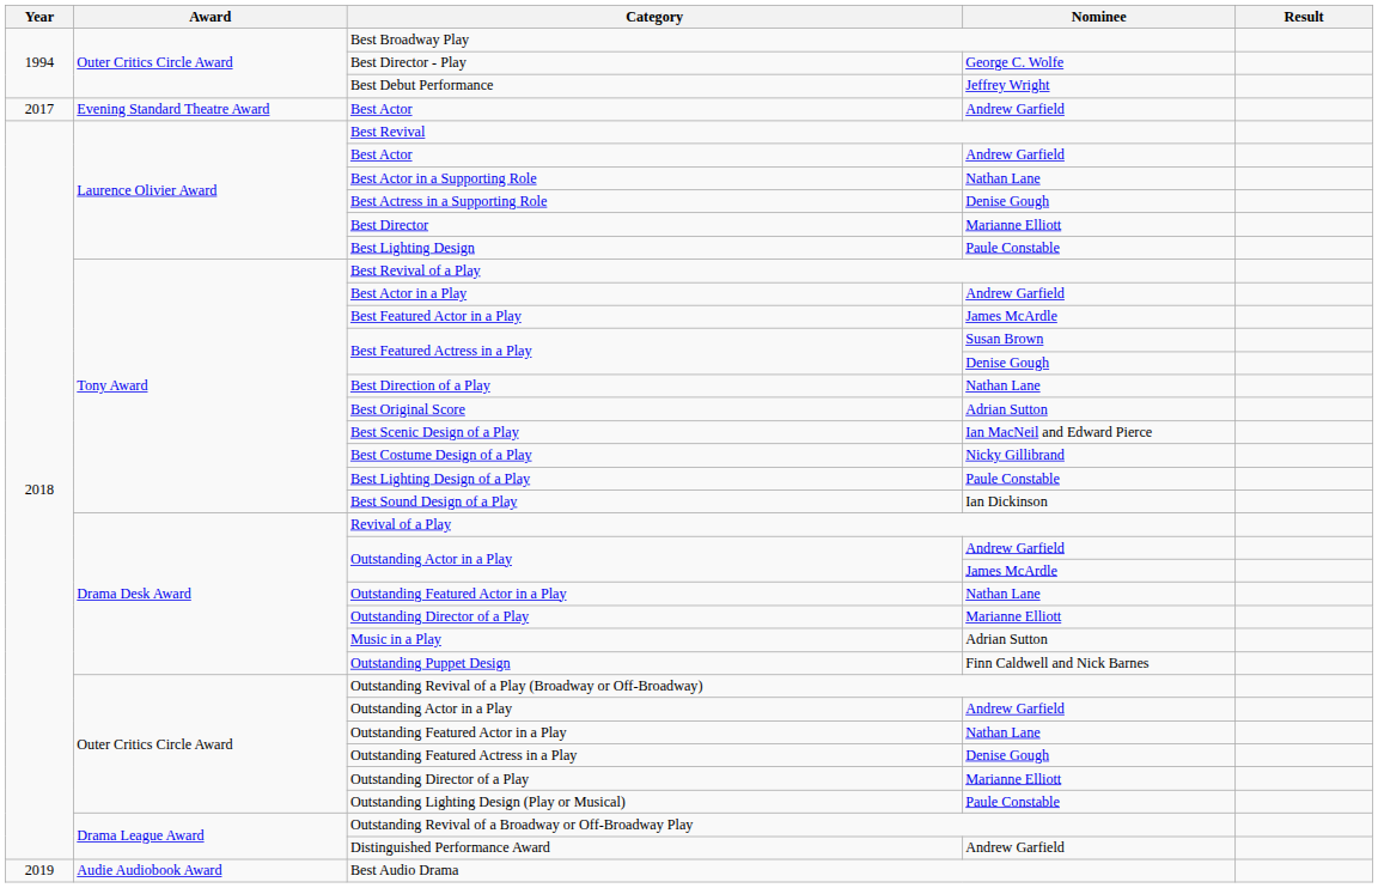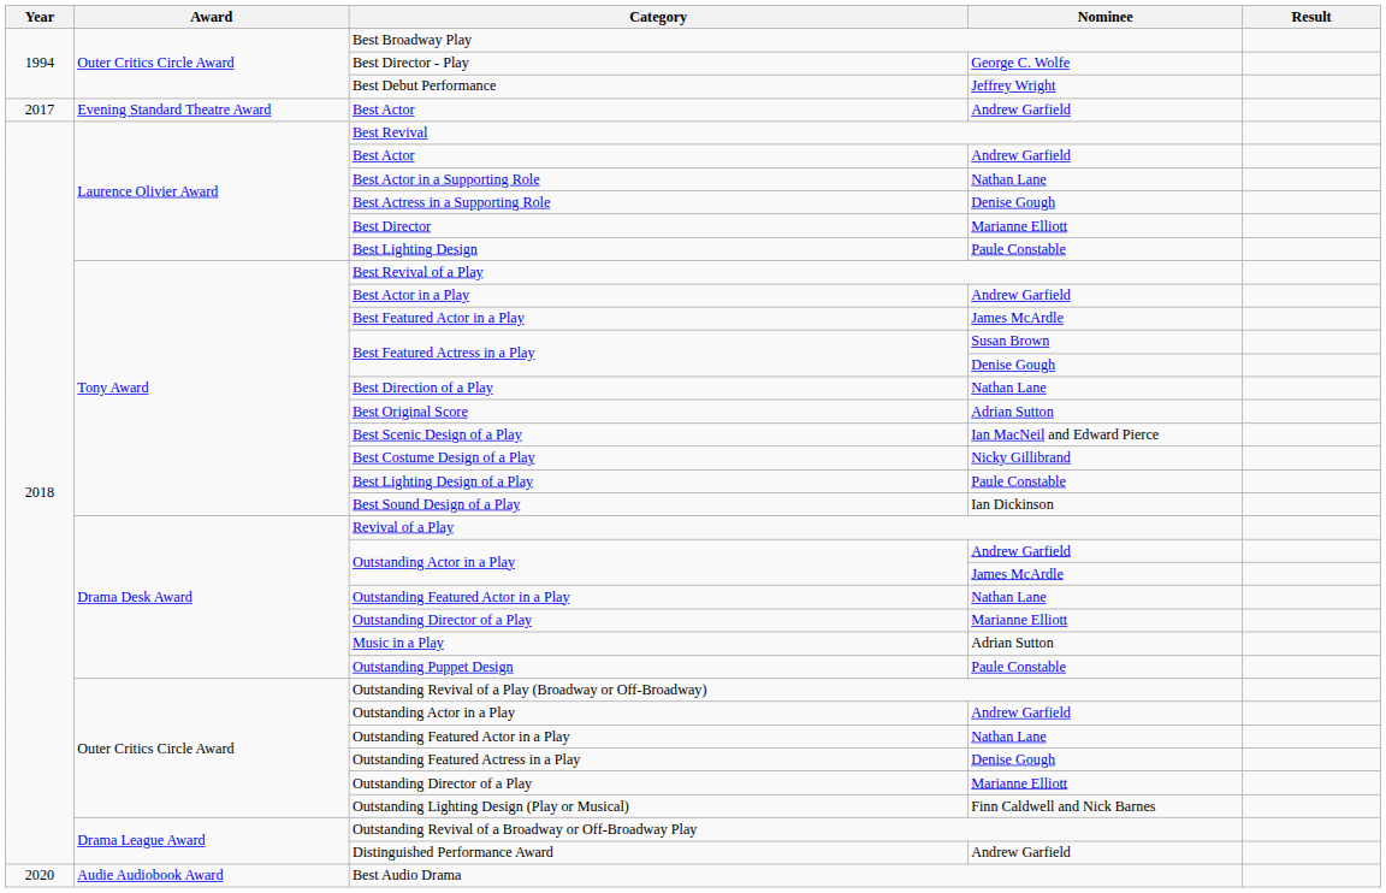Outstanding Puppet Design | Nominee: Finn Caldwell and Nick Barnes -> Paule Constable
Outstanding Lighting Design (Play or Musical) | Nominee: Paule Constable -> Finn Caldwell and Nick Barnes
Best Audio Drama | Year: 2019 -> 2020
